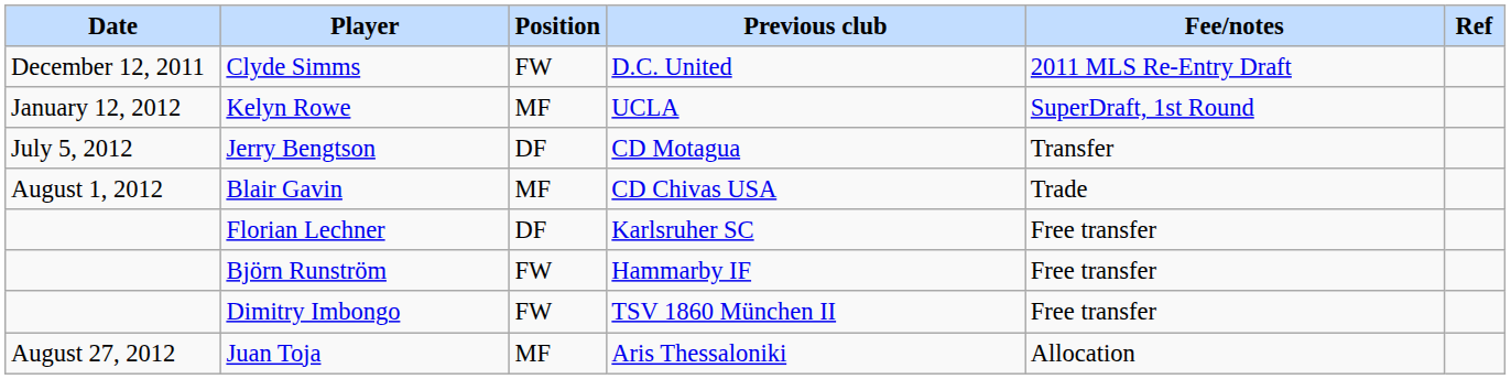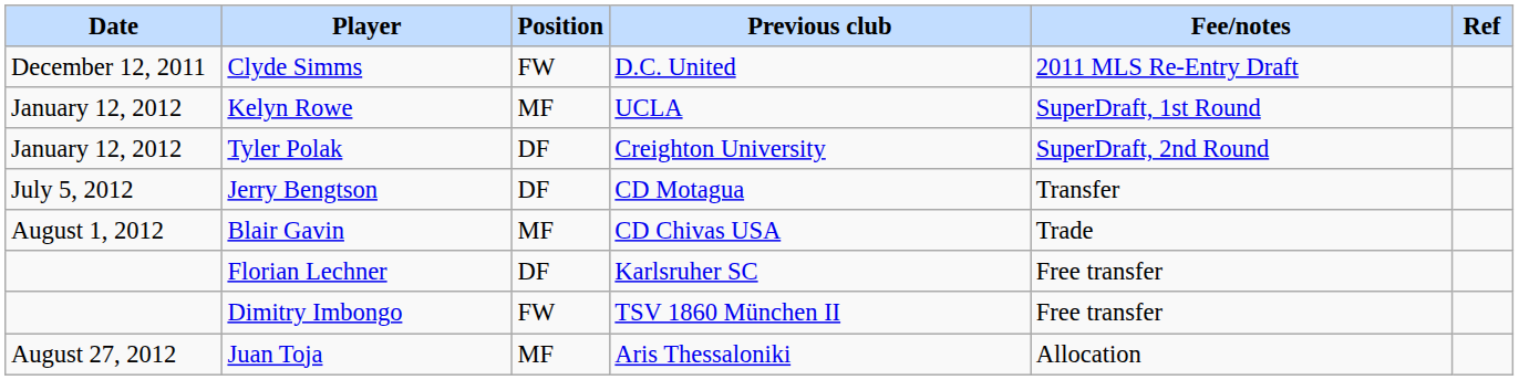+ row: January 12, 2012 | Tyler Polak | DF | Creighton University | SuperDraft, 2nd Round
- row: Björn Runström | FW | Hammarby IF | Free transfer
